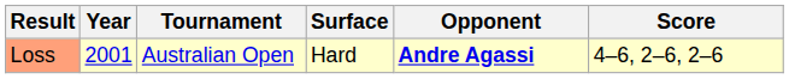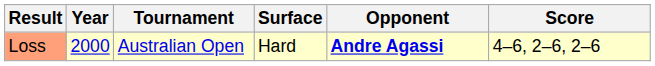Loss | Year: 2001 -> 2000
